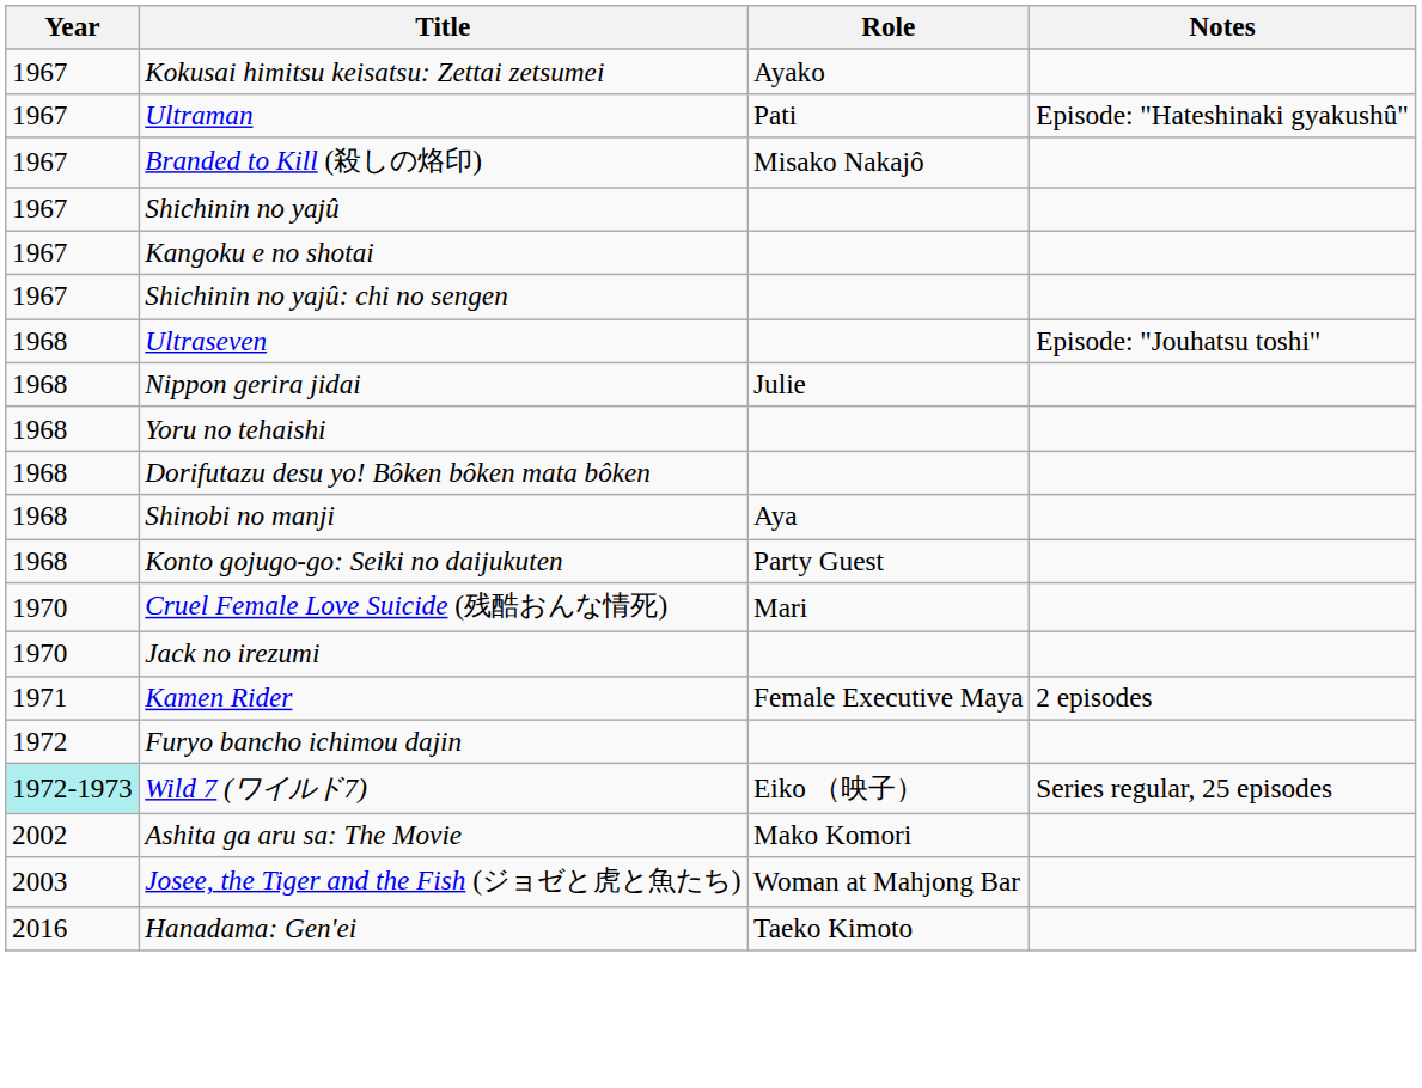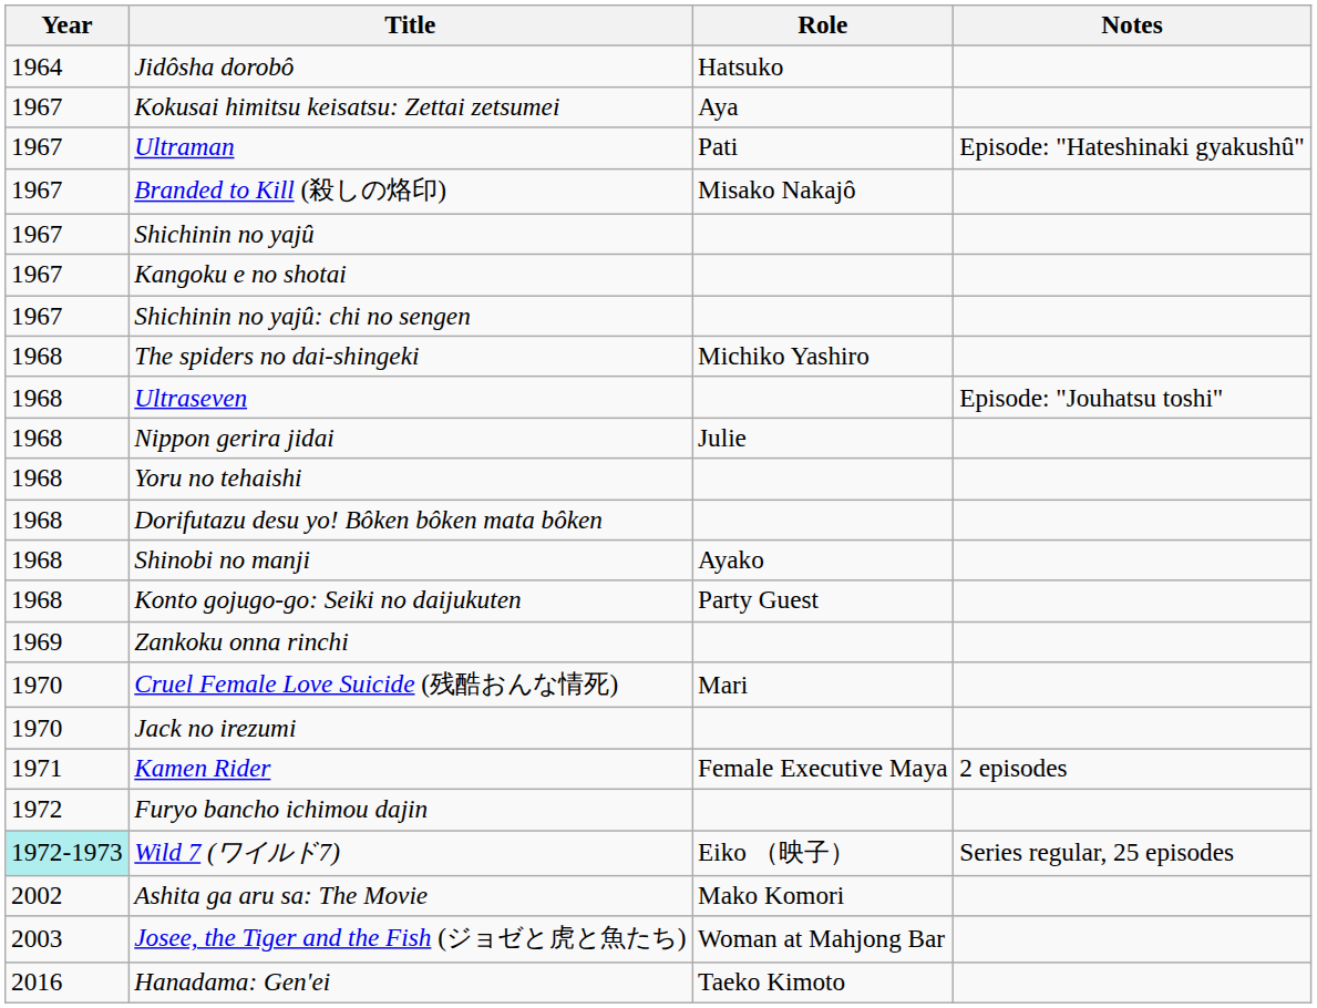+ row: 1964 | Jidôsha dorobô | Hatsuko
Kokusai himitsu keisatsu: Zettai zetsumei | Role: Ayako -> Aya
+ row: 1968 | The spiders no dai-shingeki | Michiko Yashiro
Shinobi no manji | Role: Aya -> Ayako
+ row: 1969 | Zankoku onna rinchi
